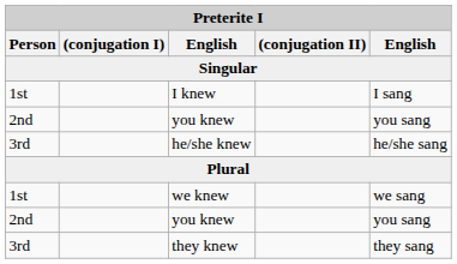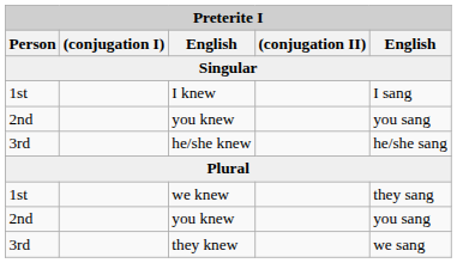we knew | column 5: we sang -> they sang
they knew | column 5: they sang -> we sang
